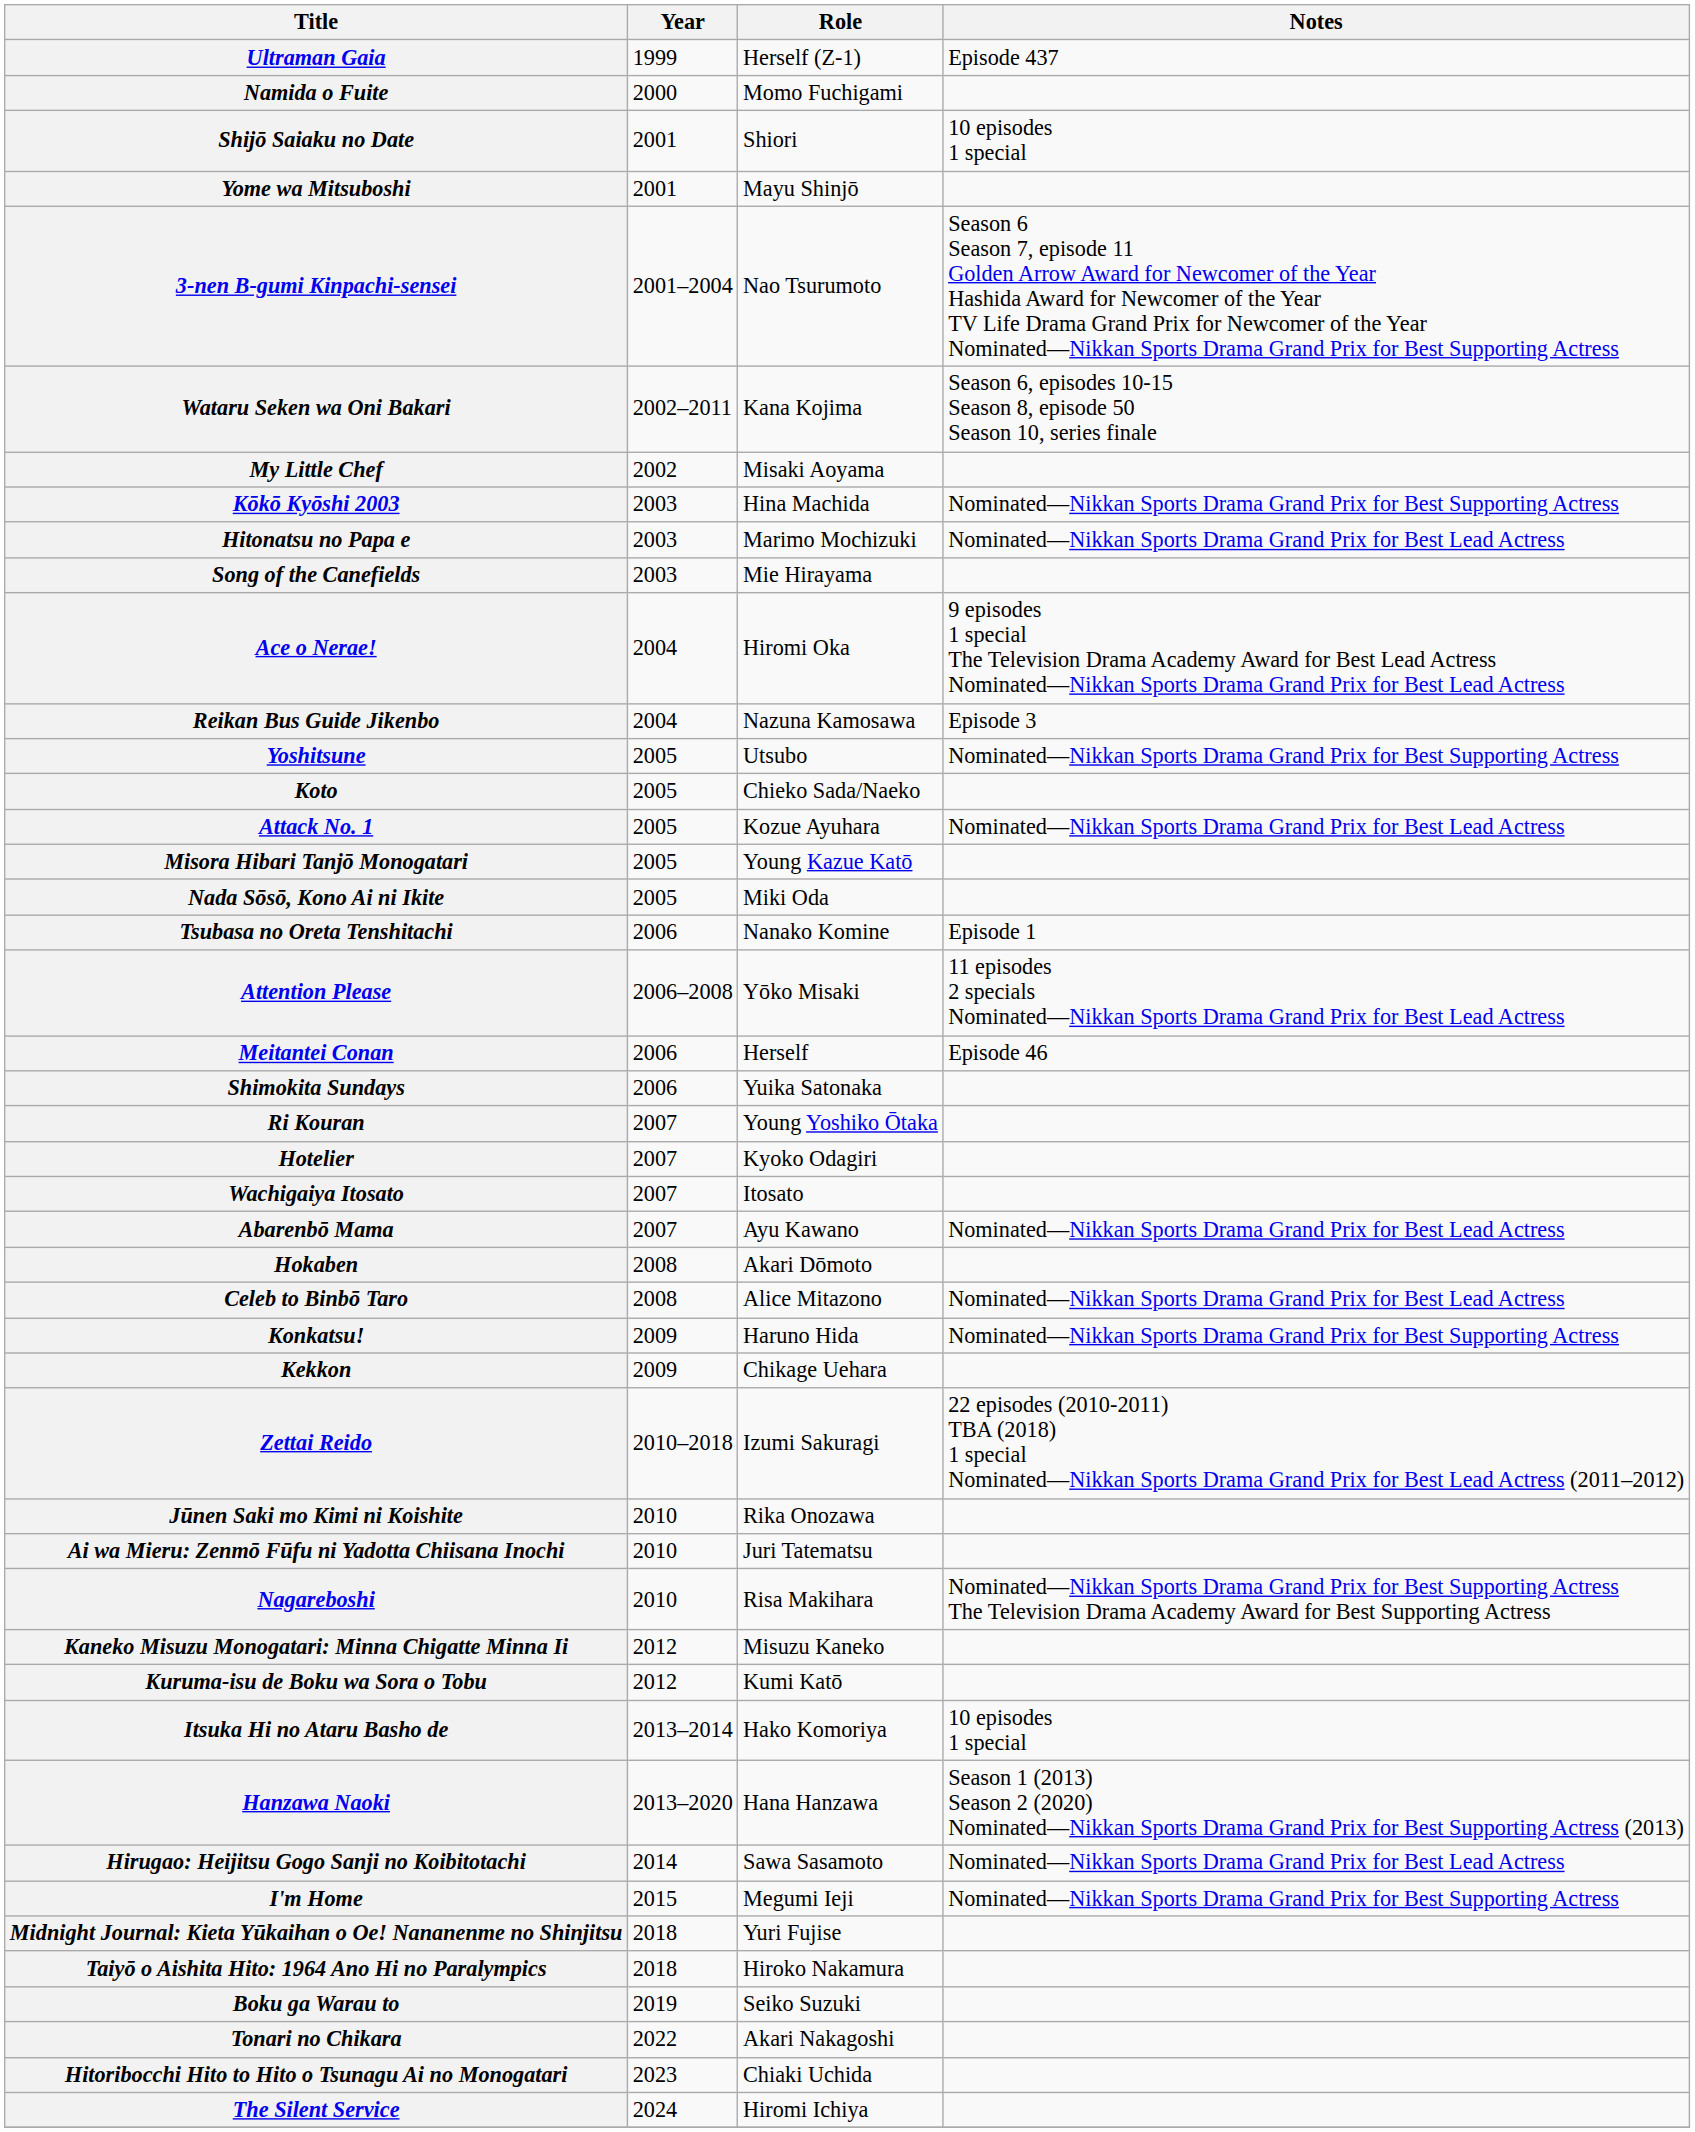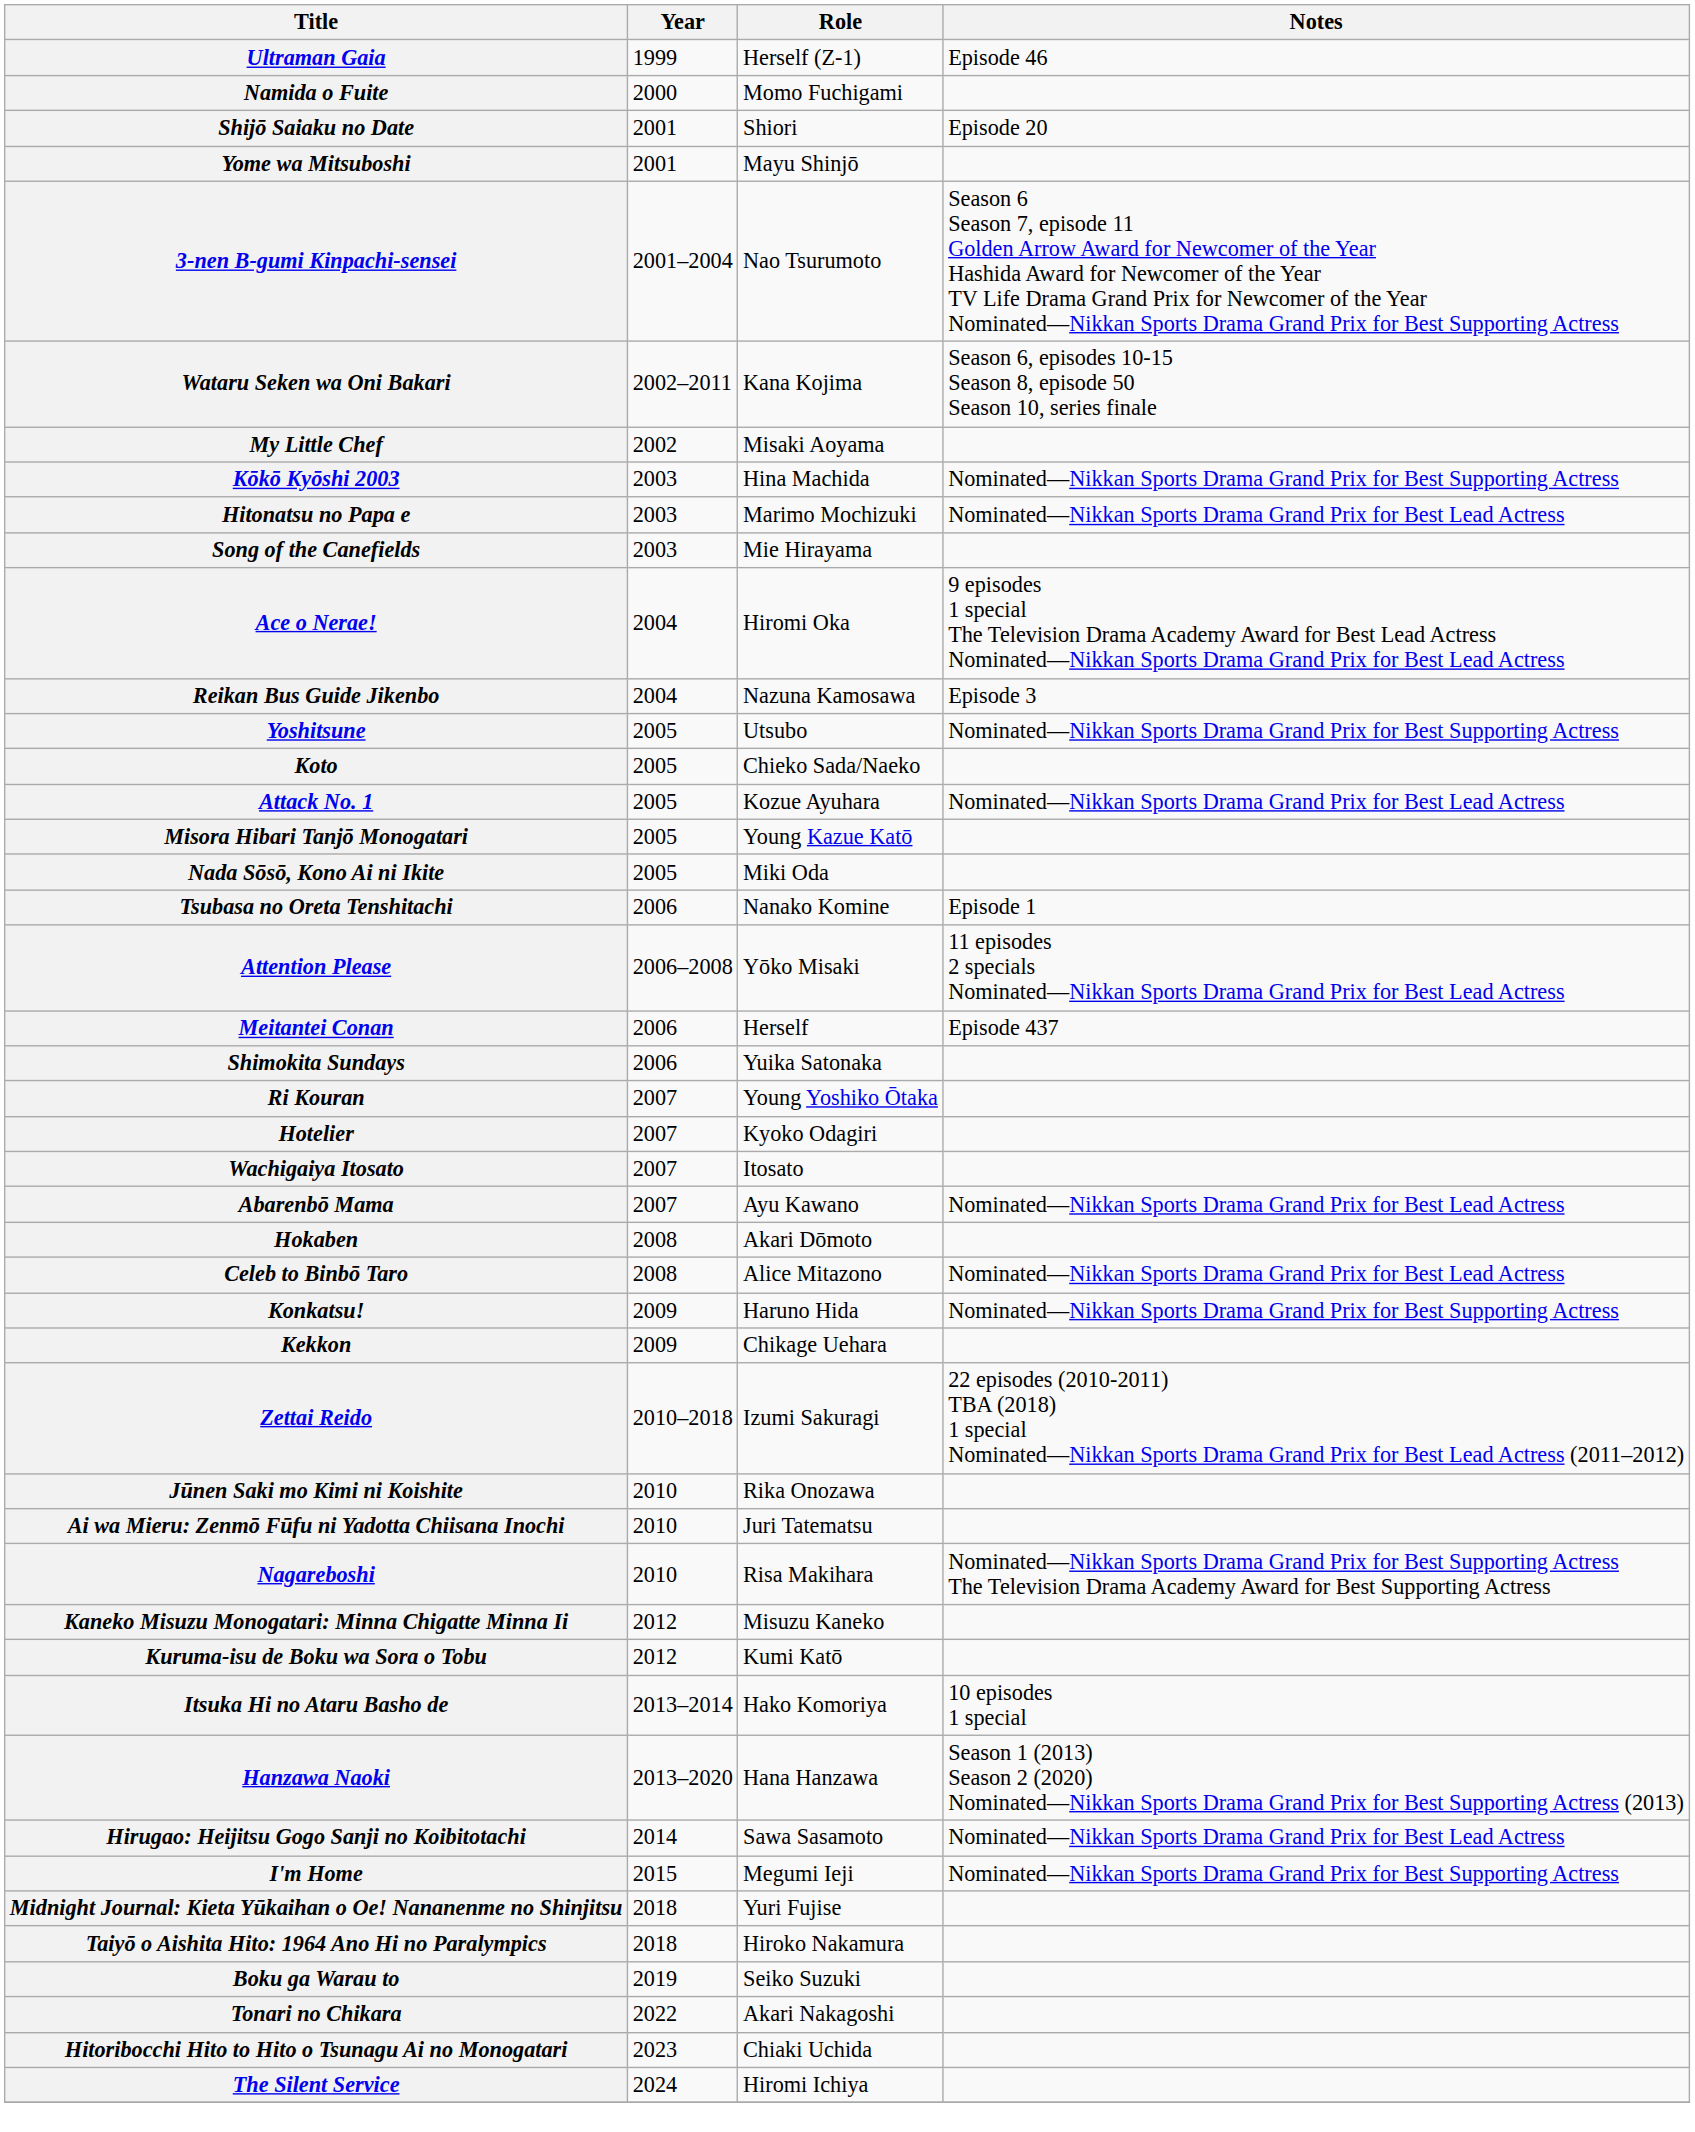Ultraman Gaia | Notes: Episode 437 -> Episode 46
Shijō Saiaku no Date | Notes: 10 episodes 1 special -> Episode 20
Meitantei Conan | Notes: Episode 46 -> Episode 437
